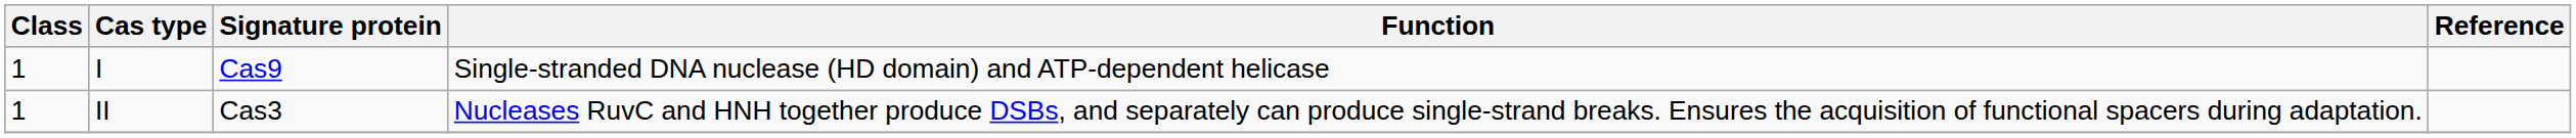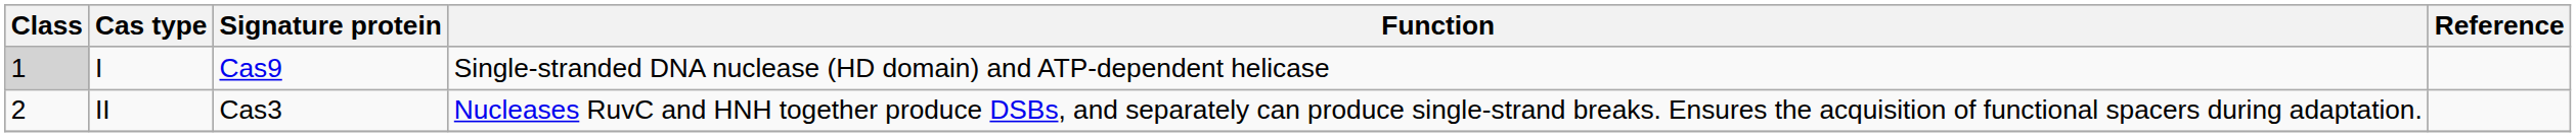I | Class: no background -> lightgrey background
II | Class: 1 -> 2
